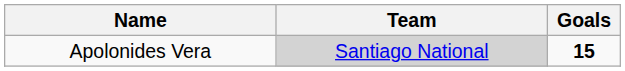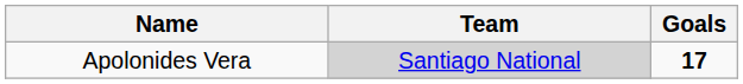Apolonides Vera | Goals: 15 -> 17
